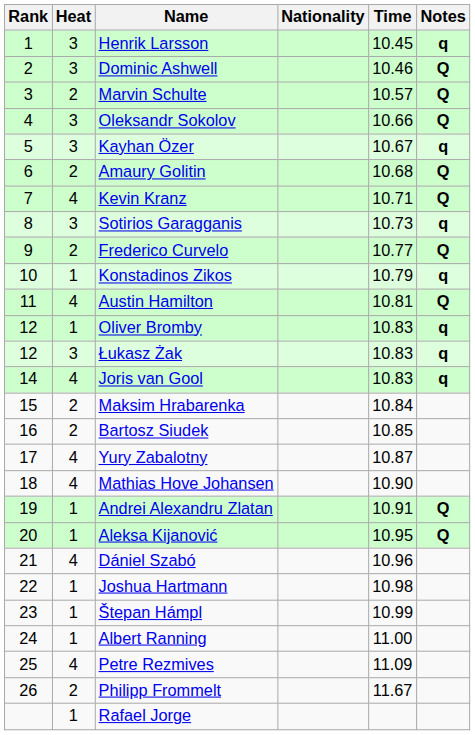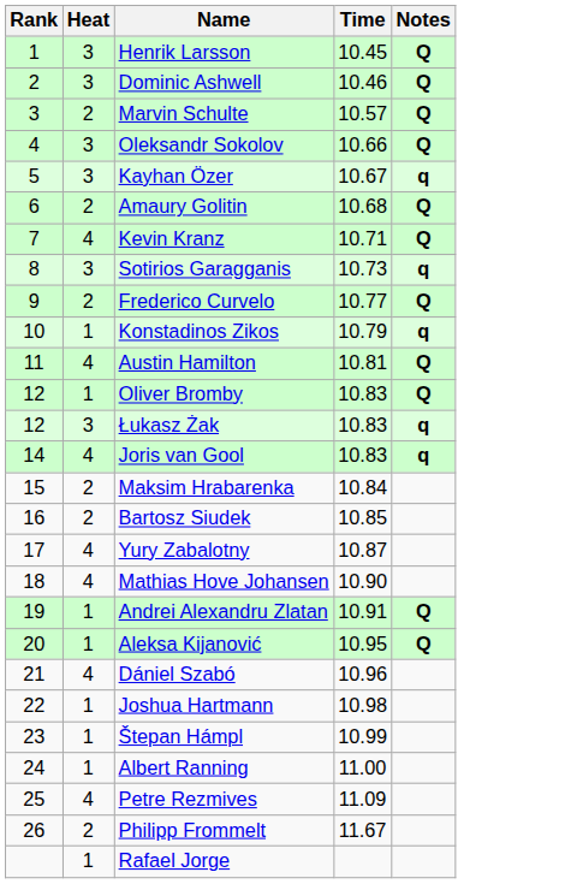- column: Nationality
Henrik Larsson | Notes: q -> Q
Oliver Bromby | Notes: q -> Q
